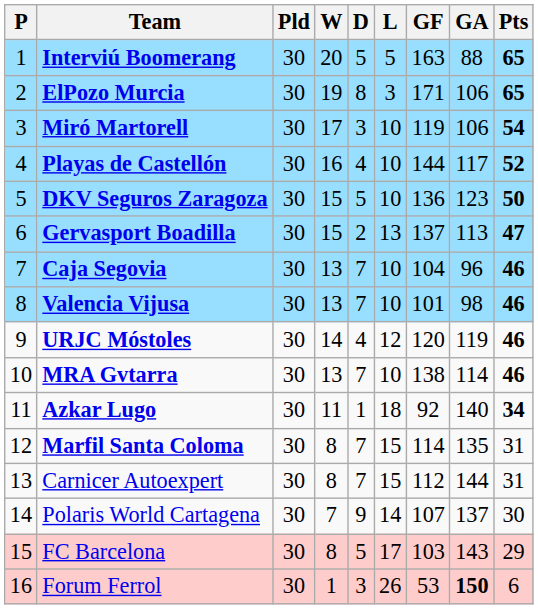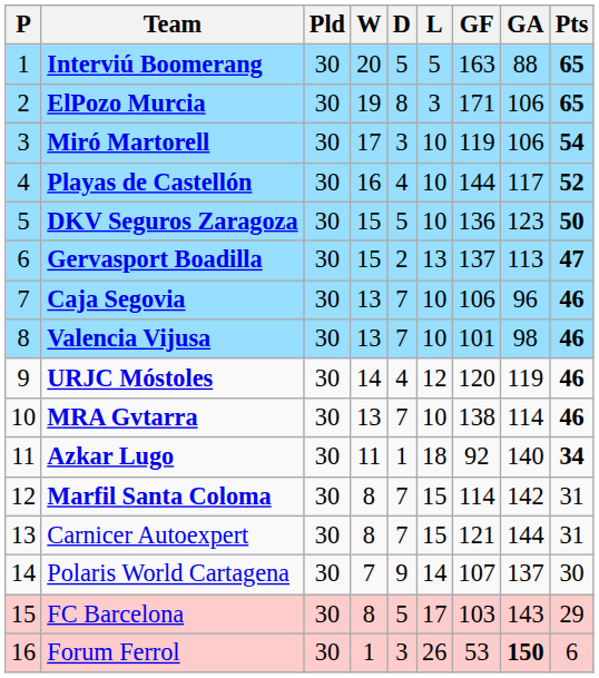Caja Segovia | GF: 104 -> 106
Marfil Santa Coloma | GA: 135 -> 142
Carnicer Autoexpert | GF: 112 -> 121
